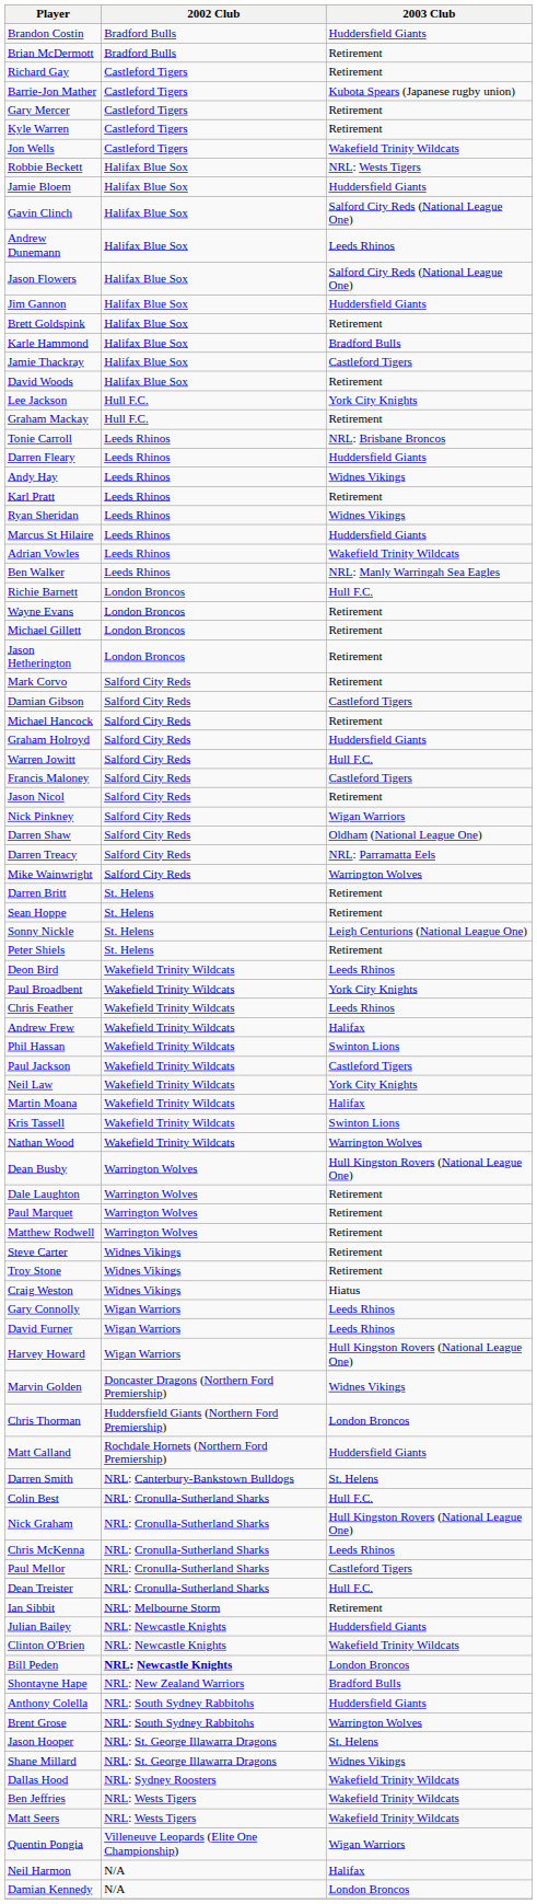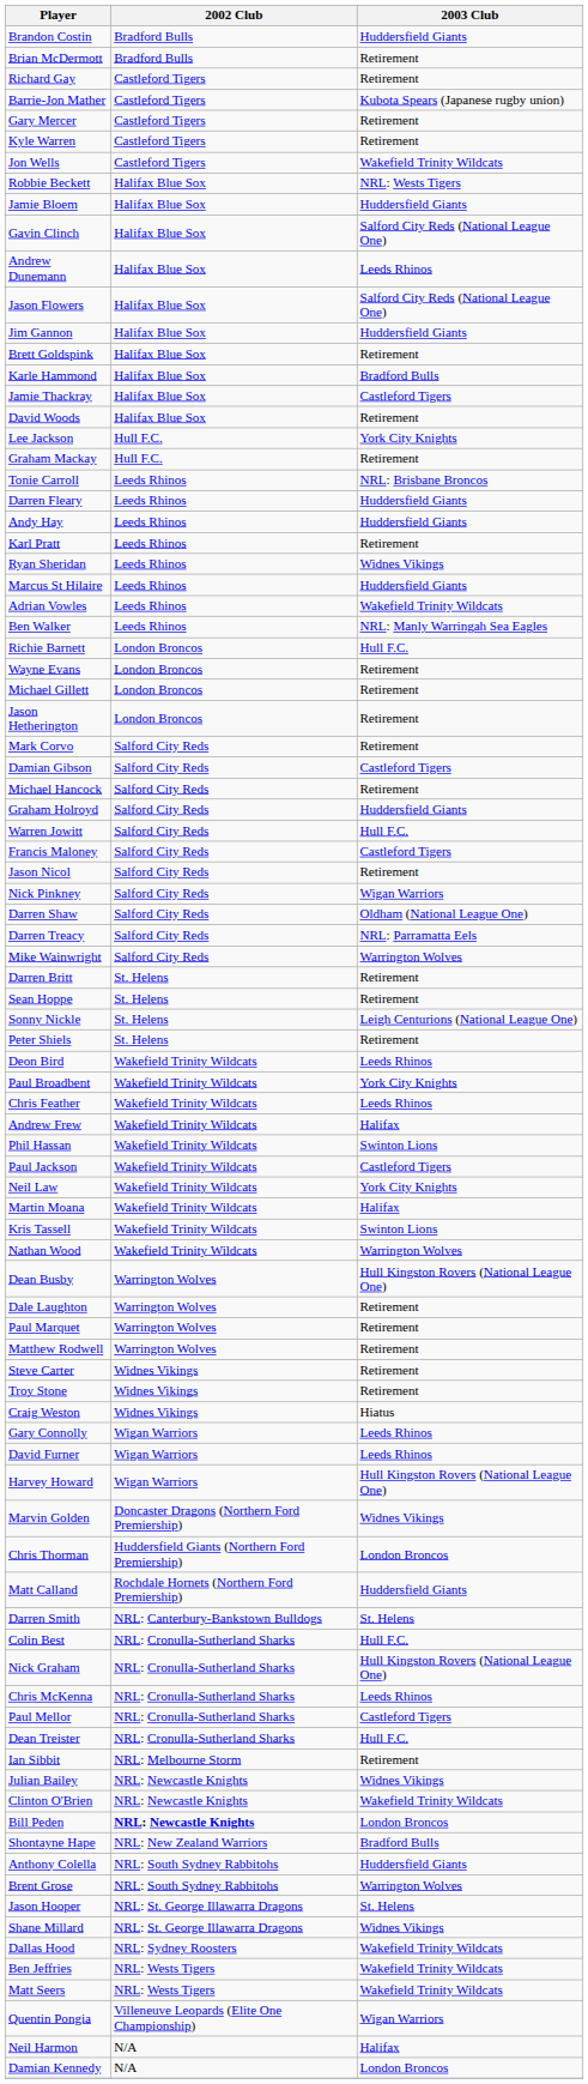Andy Hay | 2003 Club: Widnes Vikings -> Huddersfield Giants
Julian Bailey | 2003 Club: Huddersfield Giants -> Widnes Vikings
